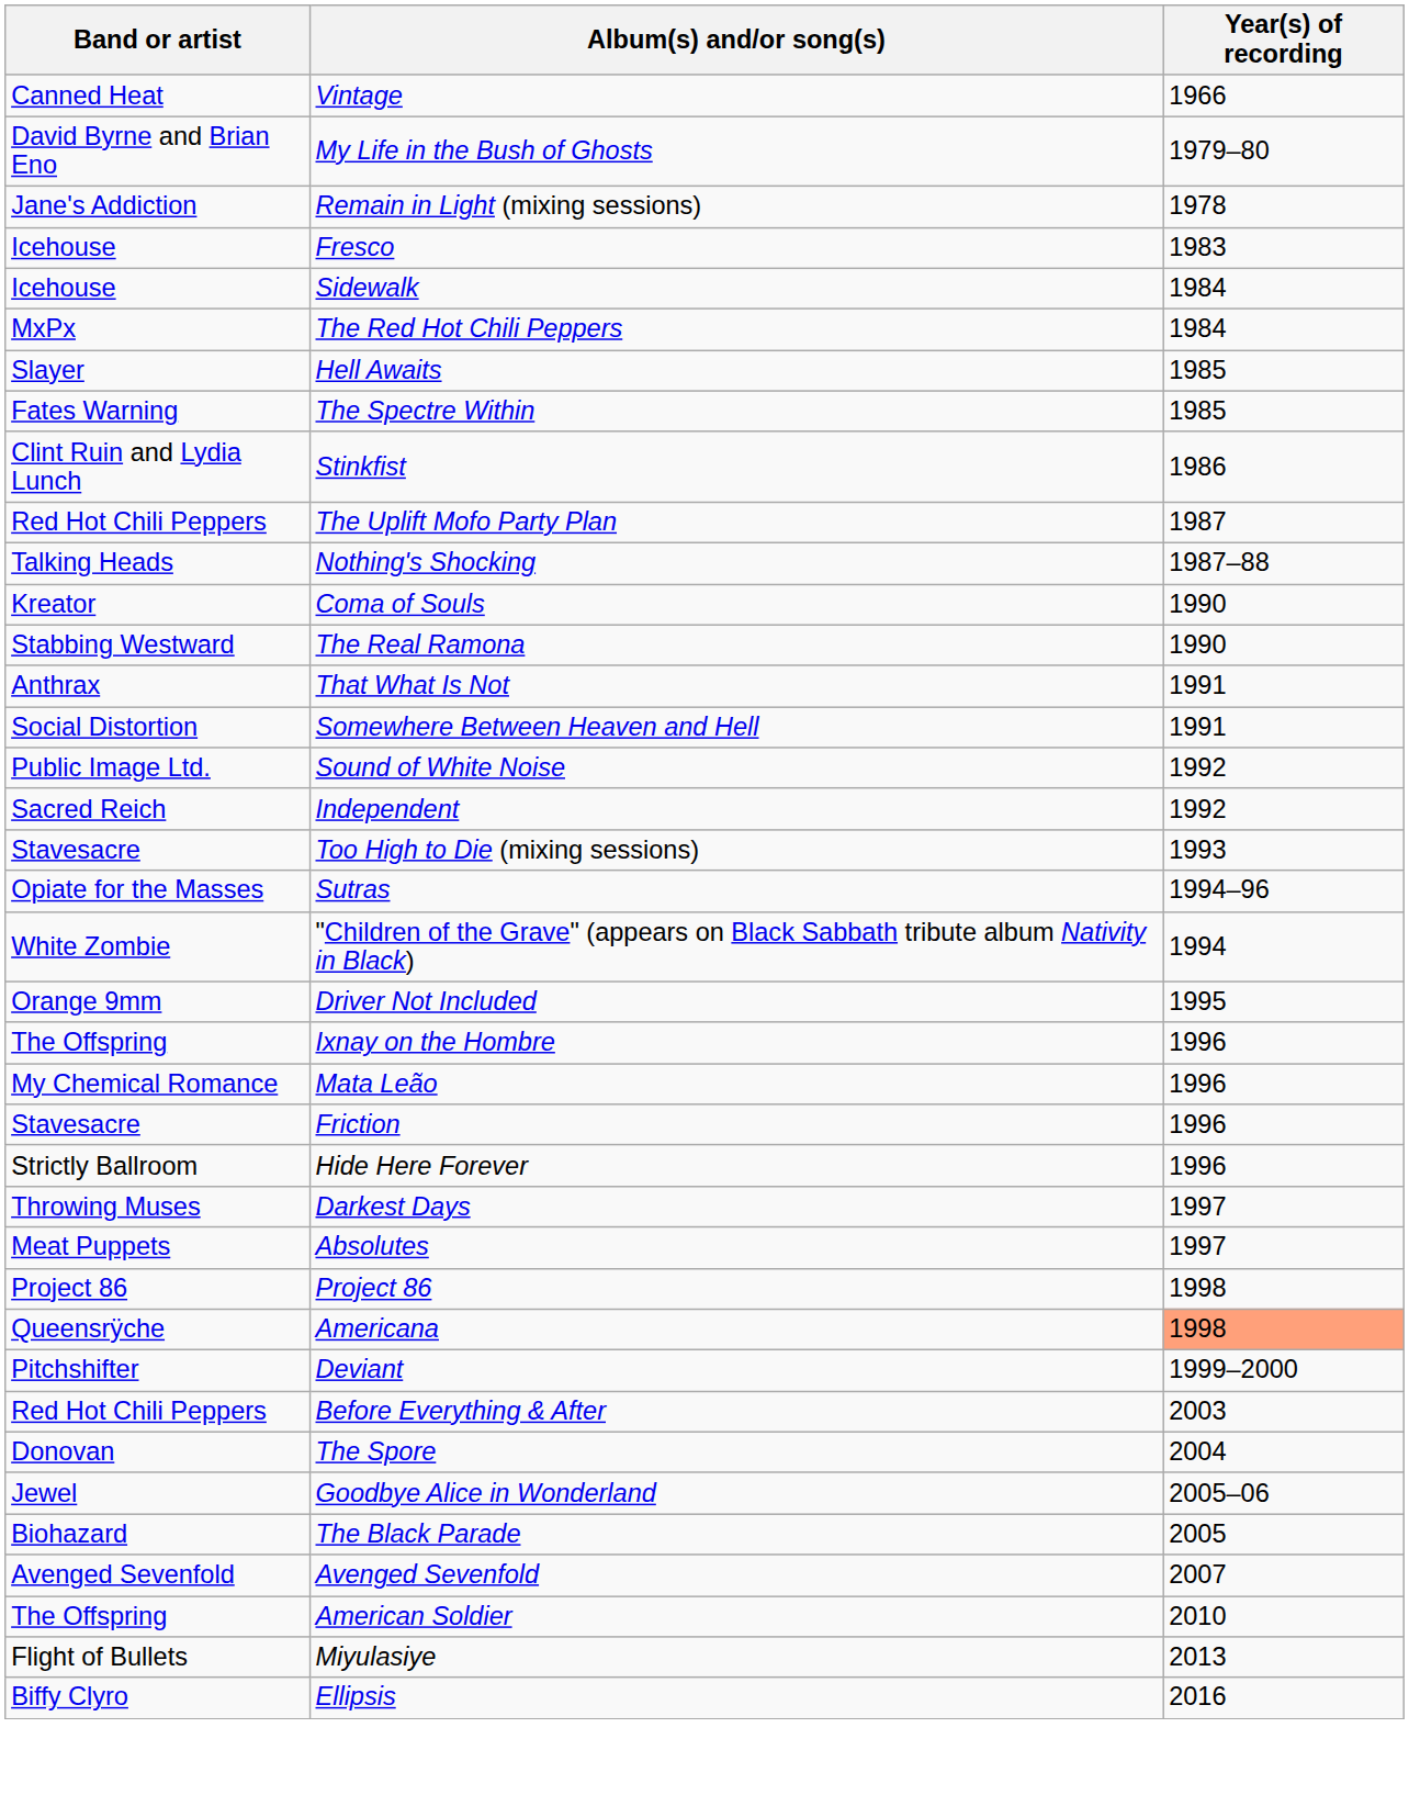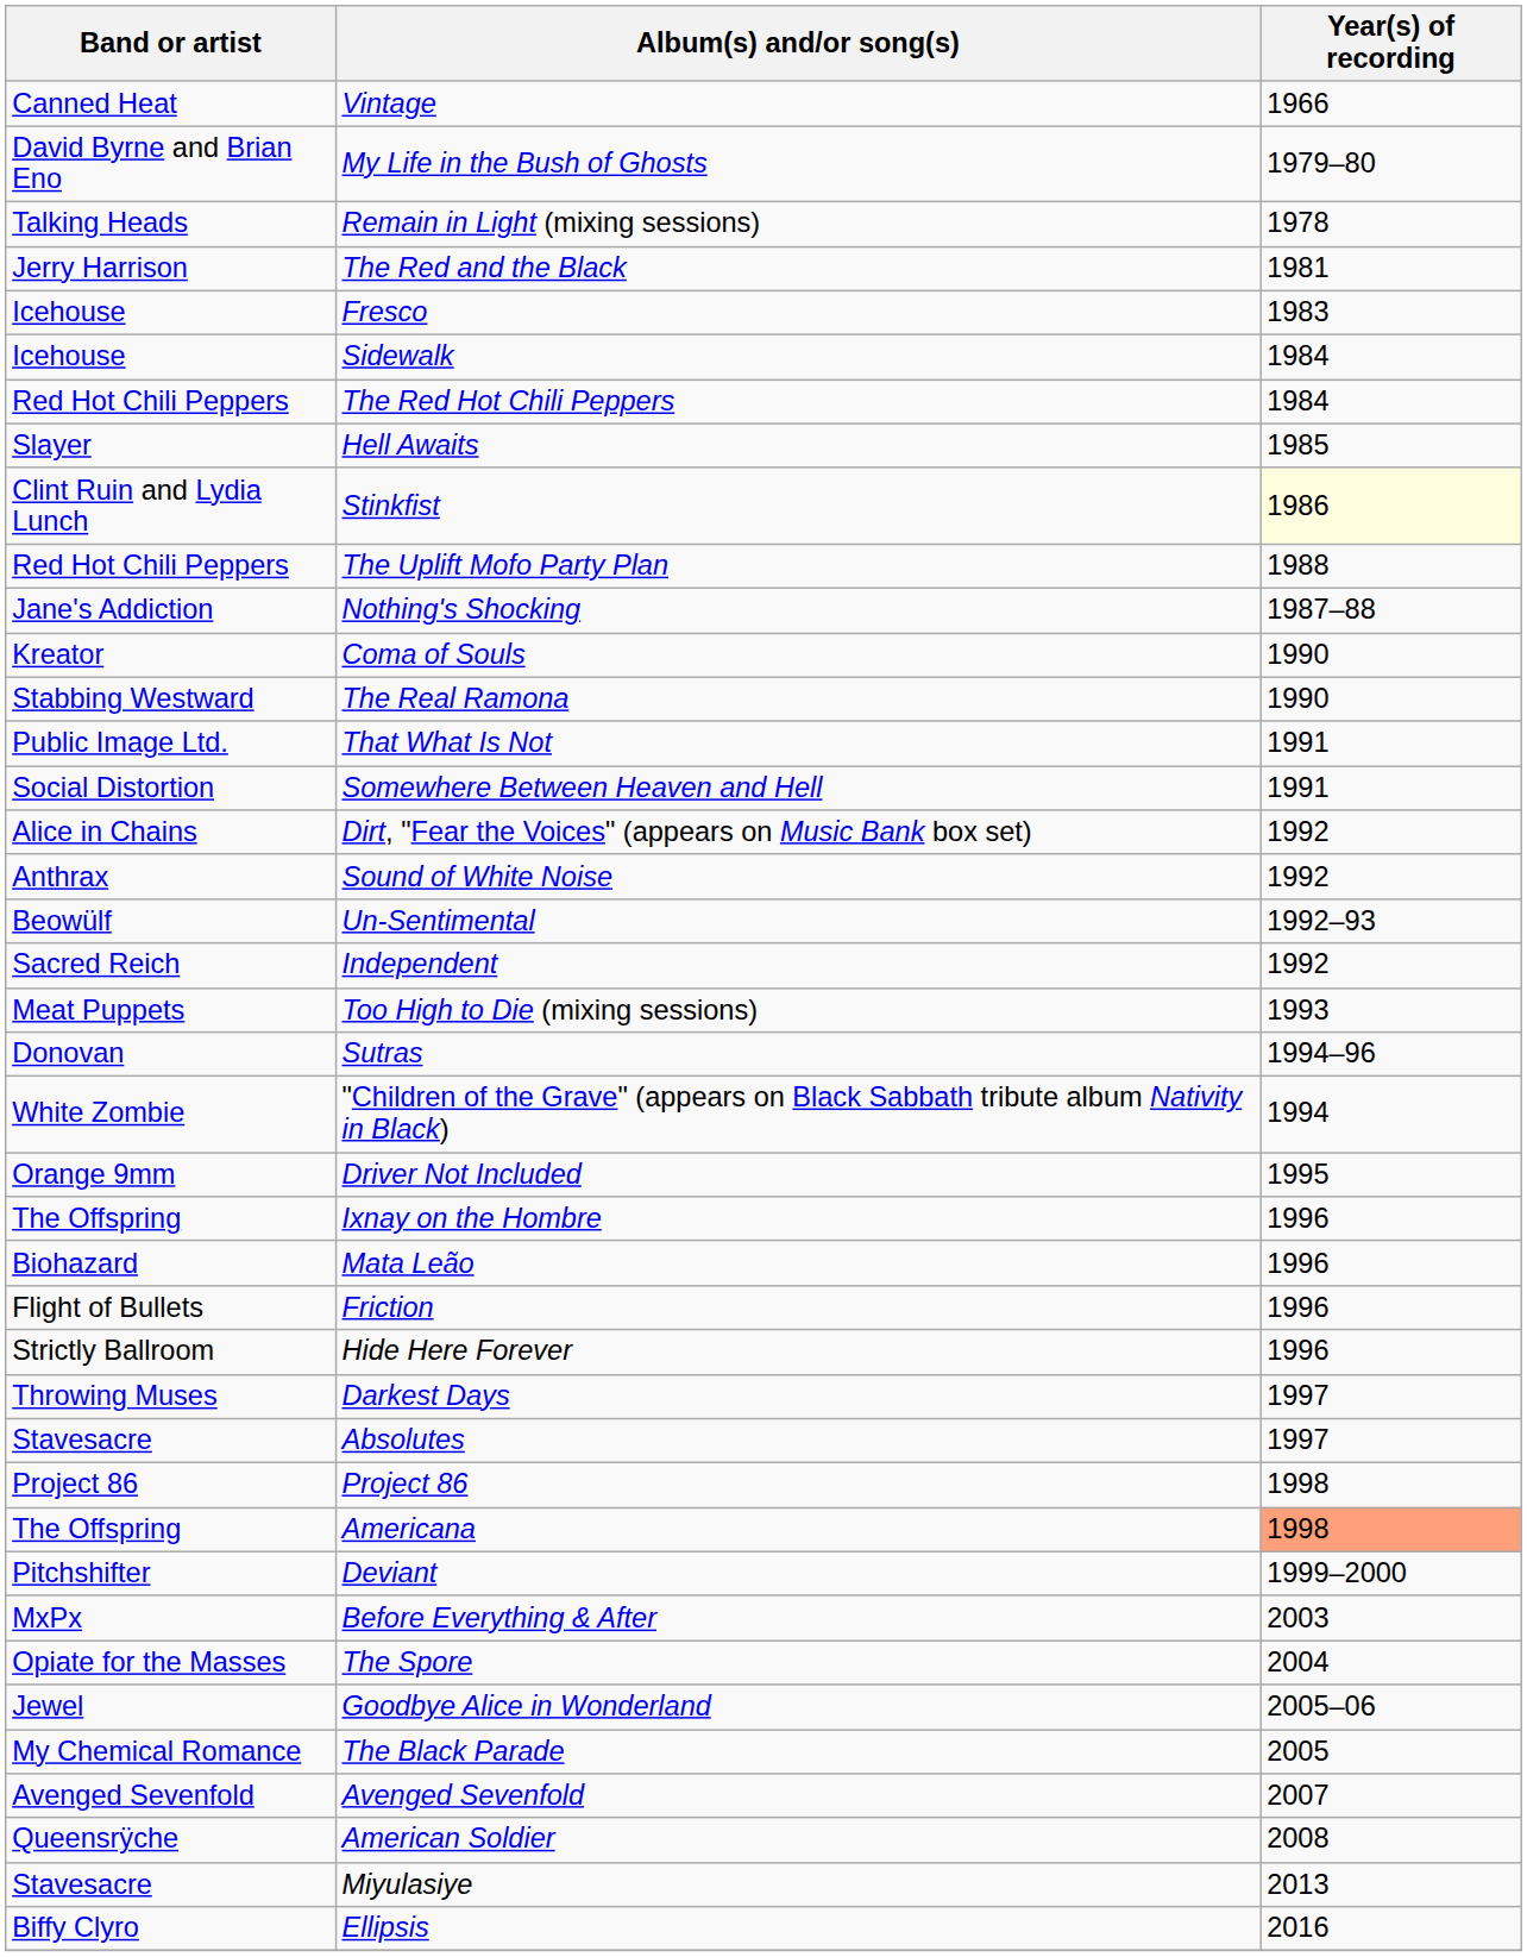Remain in Light (mixing sessions) | Band or artist: Jane's Addiction -> Talking Heads
+ row: Jerry Harrison | The Red and the Black | 1981
The Red Hot Chili Peppers | Band or artist: MxPx -> Red Hot Chili Peppers
- row: Fates Warning | The Spectre Within | 1985
Stinkfist | Year(s) of recording: no background -> lightyellow background
The Uplift Mofo Party Plan | Year(s) of recording: 1987 -> 1988
Nothing's Shocking | Band or artist: Talking Heads -> Jane's Addiction
That What Is Not | Band or artist: Anthrax -> Public Image Ltd.
+ row: Alice in Chains | Dirt, "Fear the Voices" (appears on Music Bank box set) | 1992
Sound of White Noise | Band or artist: Public Image Ltd. -> Anthrax
+ row: Beowülf | Un-Sentimental | 1992–93
Too High to Die (mixing sessions) | Band or artist: Stavesacre -> Meat Puppets
Sutras | Band or artist: Opiate for the Masses -> Donovan
Mata Leão | Band or artist: My Chemical Romance -> Biohazard
Friction | Band or artist: Stavesacre -> Flight of Bullets
Absolutes | Band or artist: Meat Puppets -> Stavesacre
Americana | Band or artist: Queensrÿche -> The Offspring
Before Everything & After | Band or artist: Red Hot Chili Peppers -> MxPx
The Spore | Band or artist: Donovan -> Opiate for the Masses
The Black Parade | Band or artist: Biohazard -> My Chemical Romance
American Soldier | Band or artist: The Offspring -> Queensrÿche
American Soldier | Year(s) of recording: 2010 -> 2008
Miyulasiye | Band or artist: Flight of Bullets -> Stavesacre
